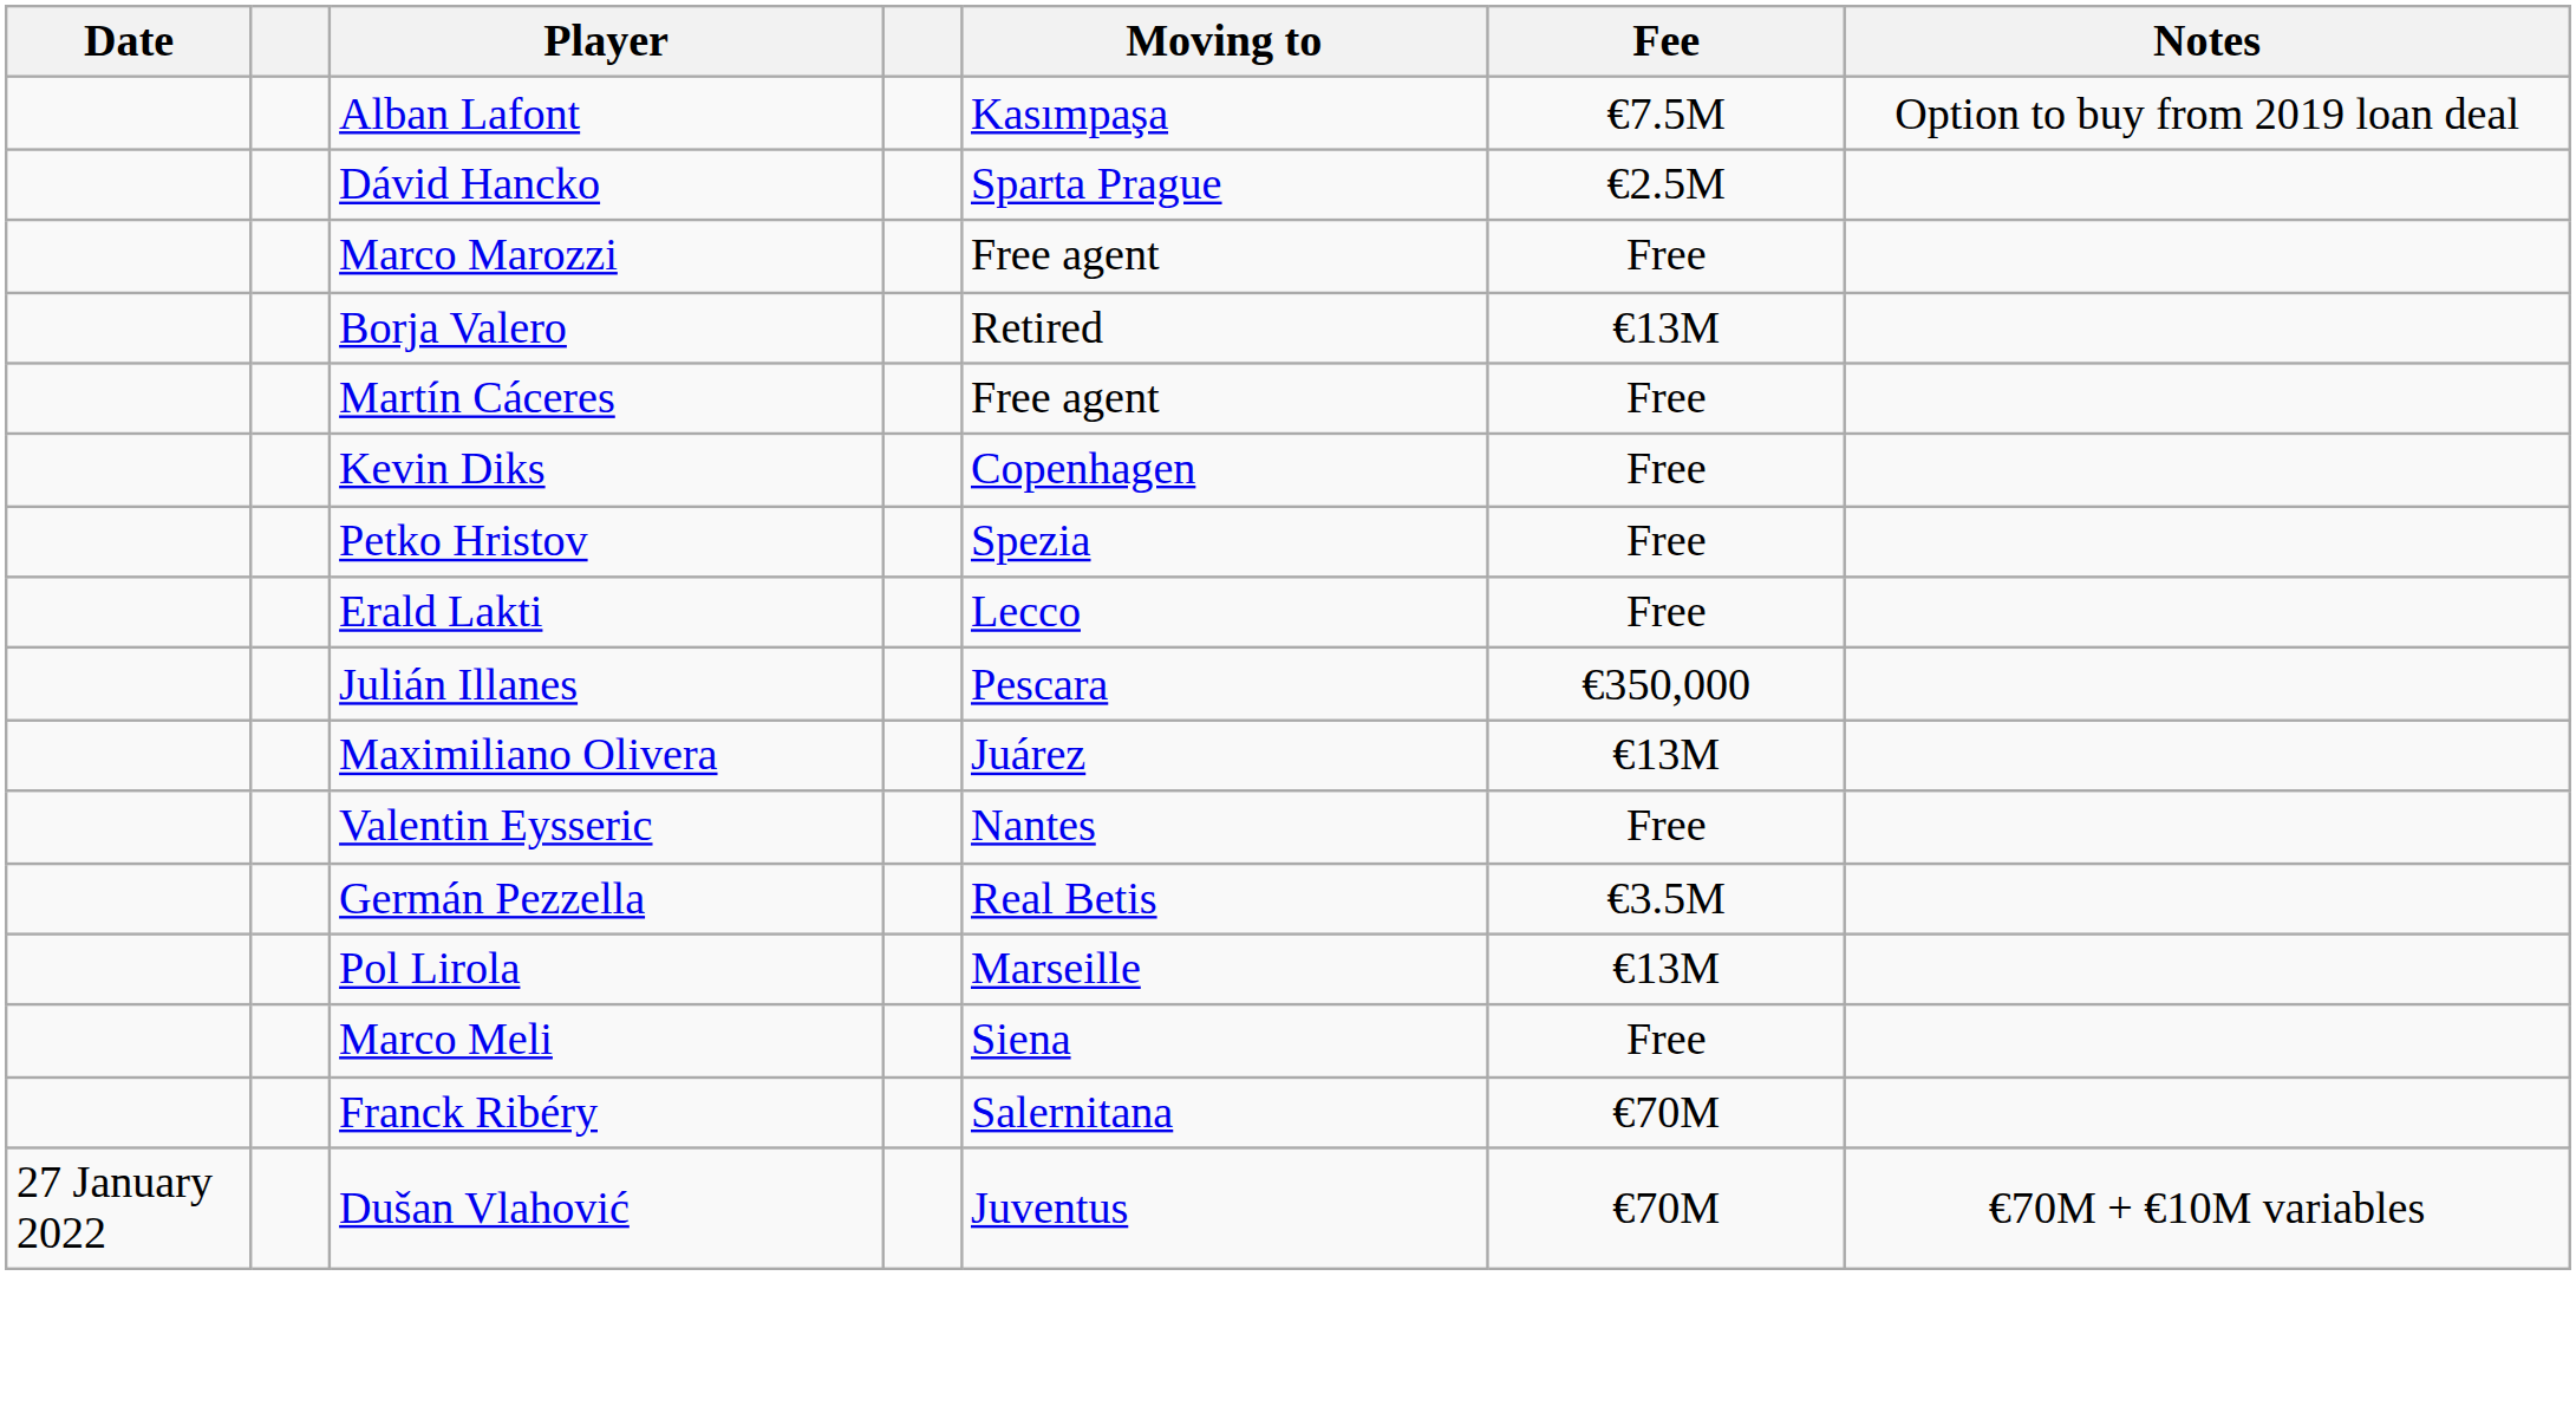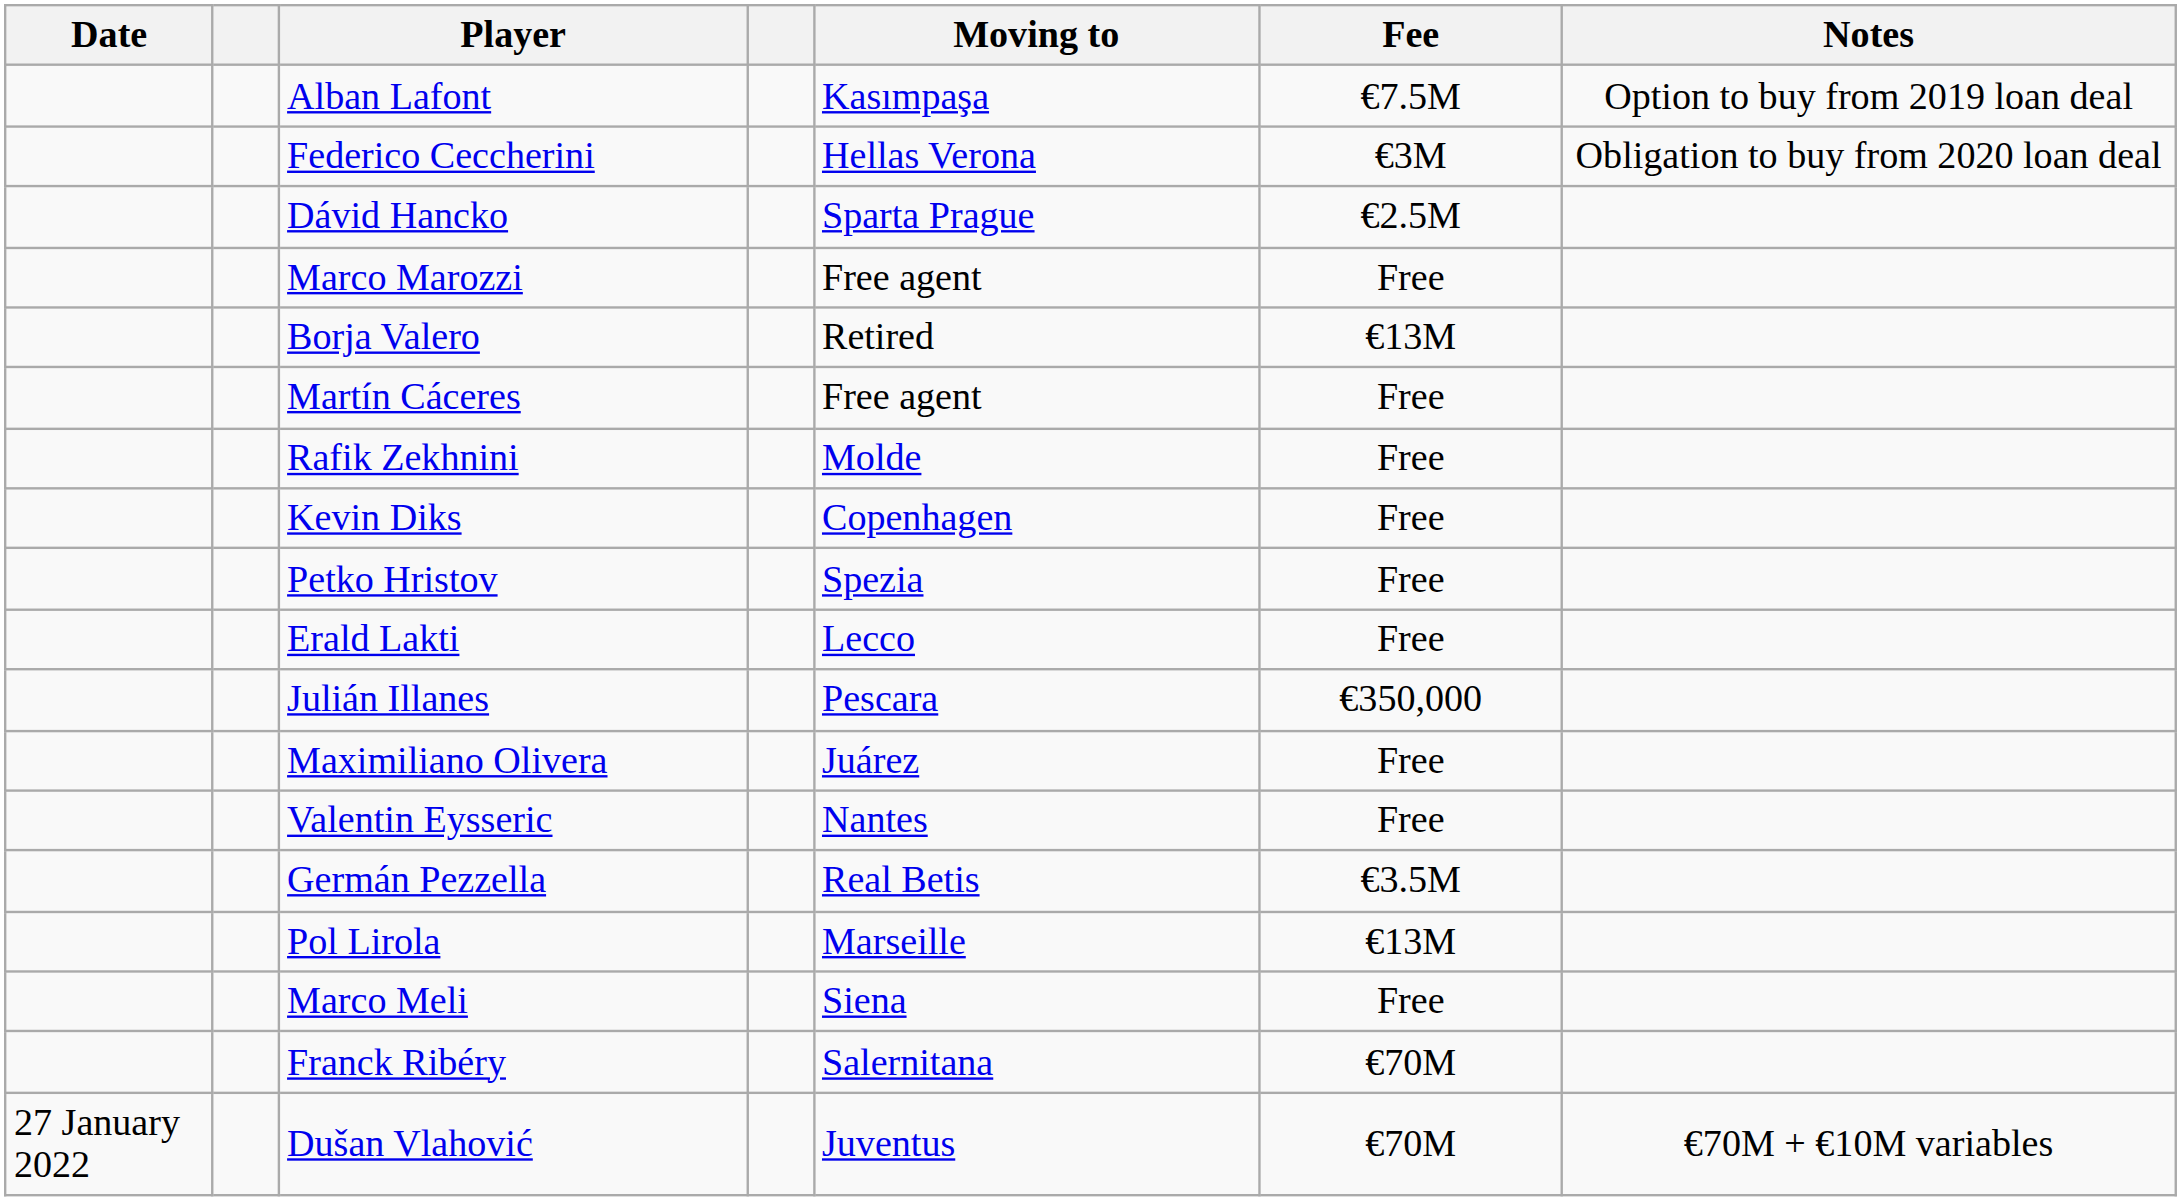+ row: Federico Ceccherini | Hellas Verona | €3M | Obligation to buy from 2020 loan deal
+ row: Rafik Zekhnini | Molde | Free
Maximiliano Olivera | Fee: €13M -> Free
